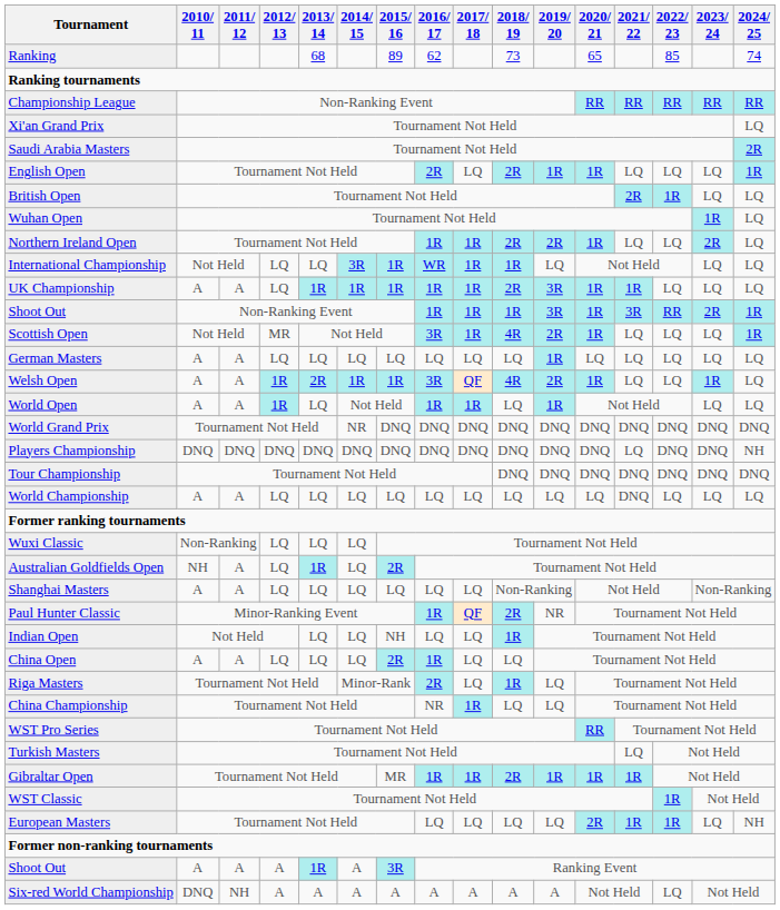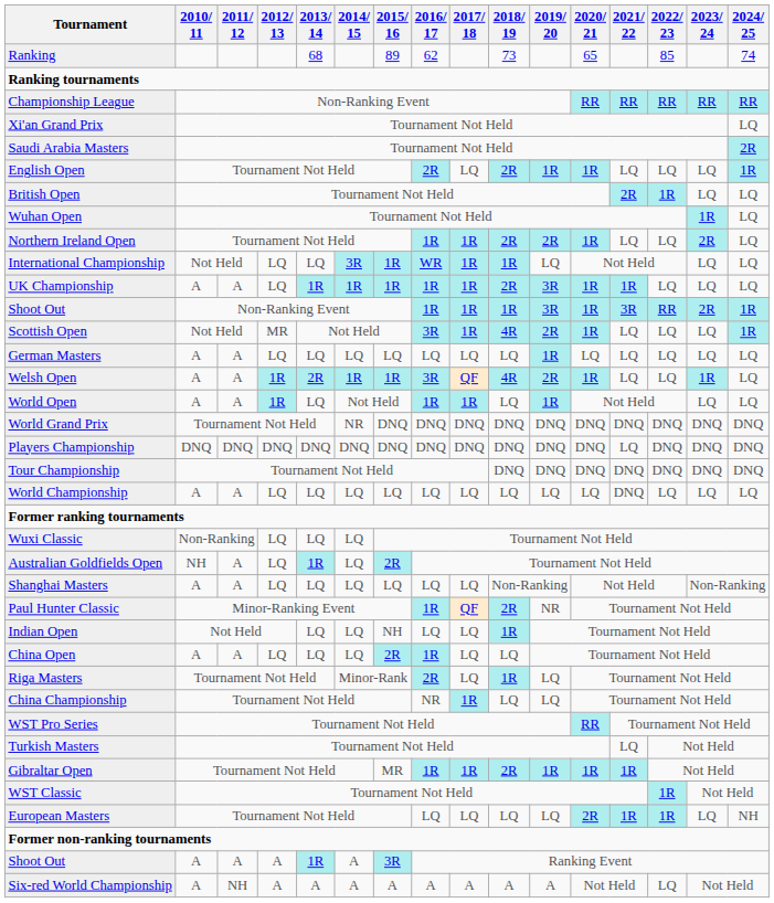Players Championship | 2024/ 25: NH -> DNQ
Six-red World Championship | 2010/ 11: DNQ -> A
